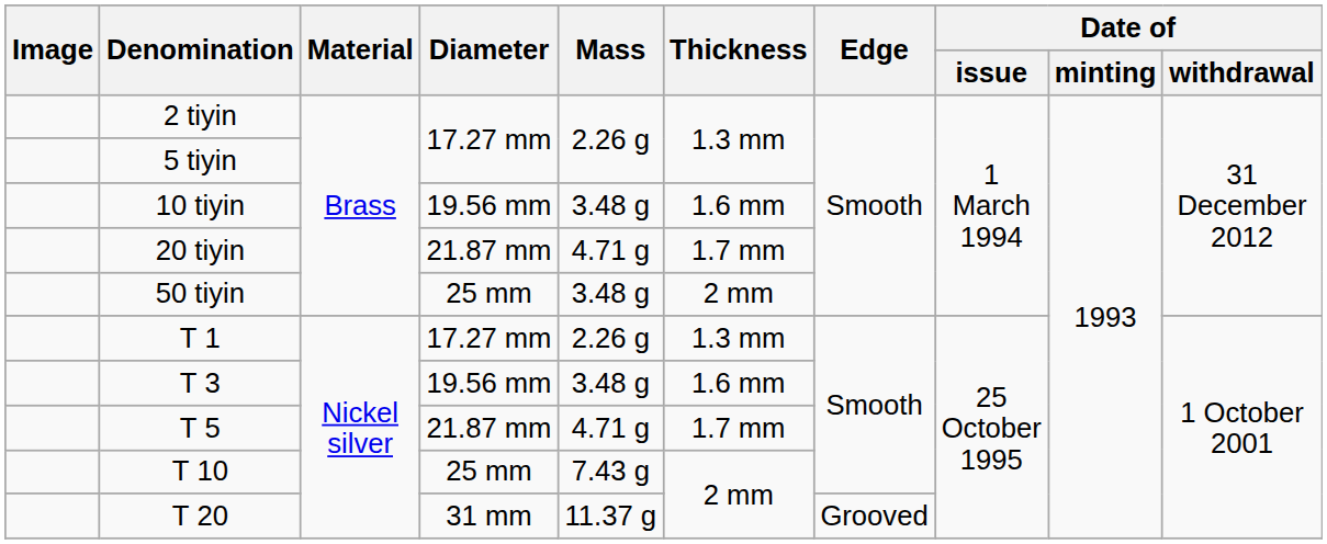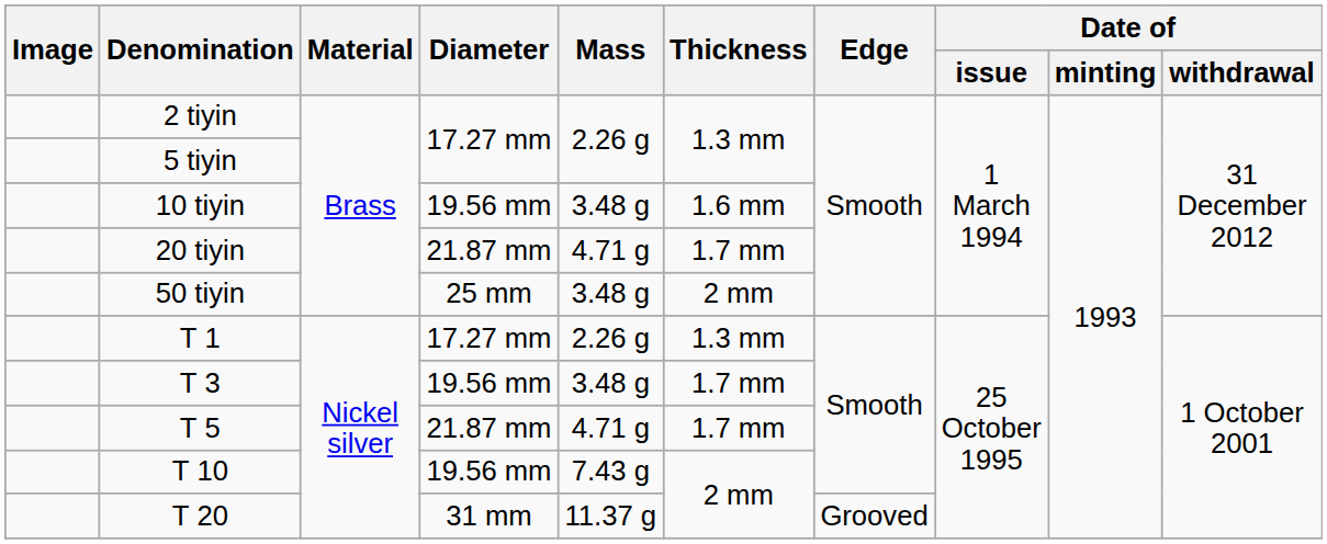T 3 | Thickness: 1.6 mm -> 1.7 mm
T 10 | Diameter: 25 mm -> 19.56 mm
